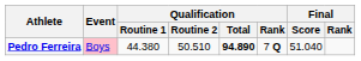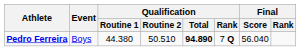Pedro Ferreira | Event: pink background -> no background
Pedro Ferreira | Final / Score: 51.040 -> 56.040
